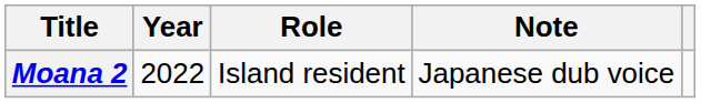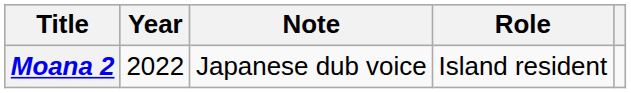columns swapped: Role <-> Note
